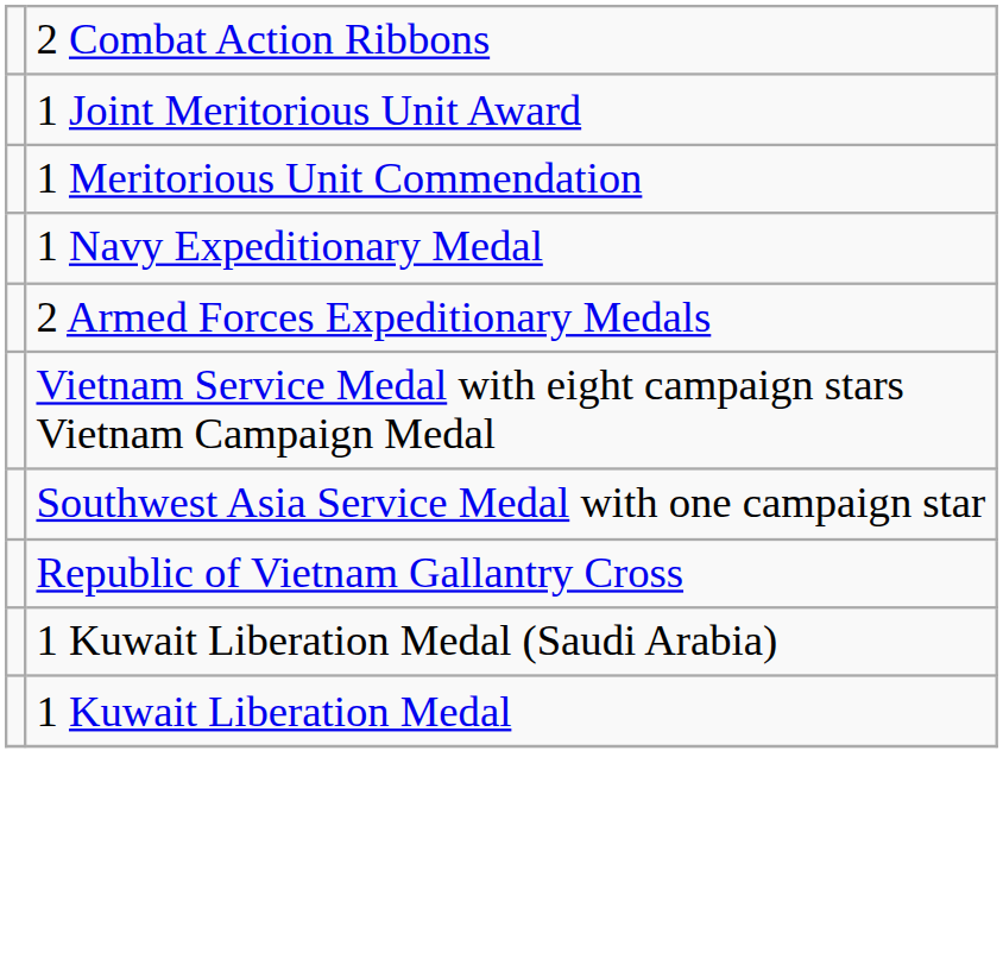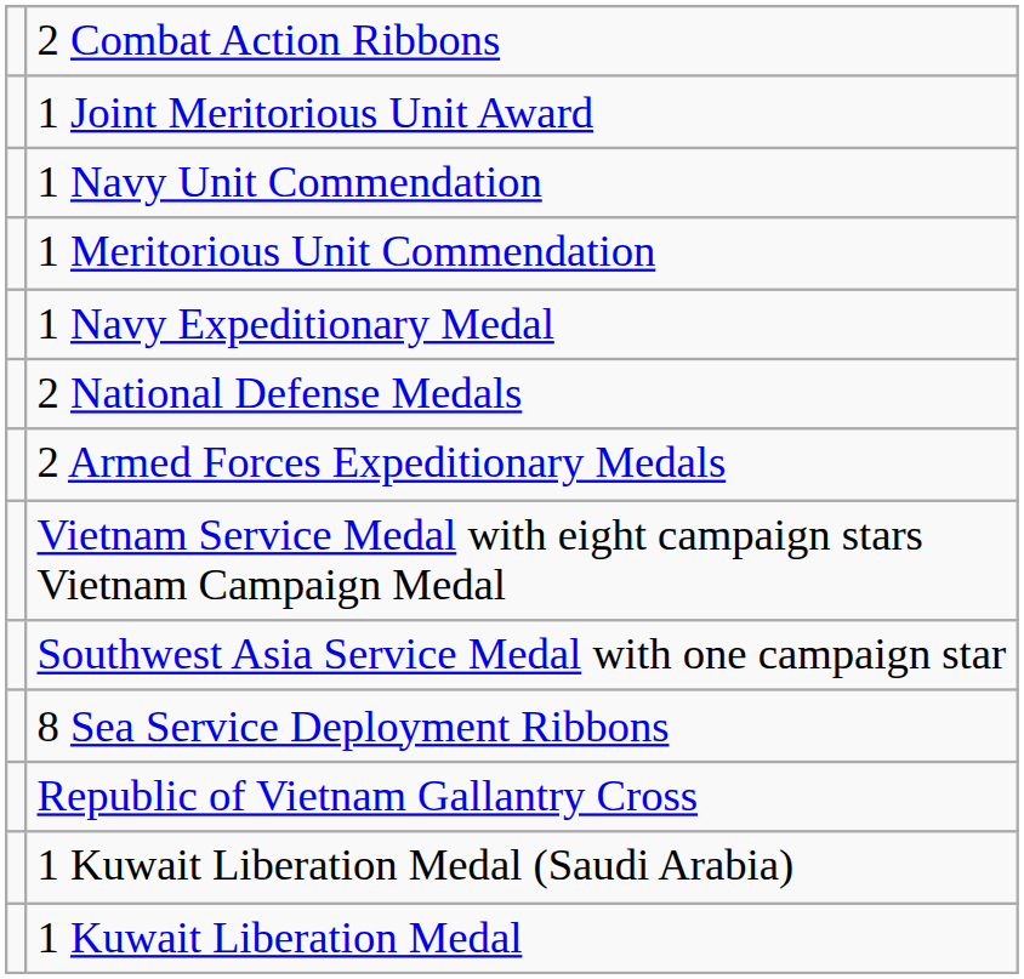+ row: 1 Navy Unit Commendation
+ row: 2 National Defense Medals
+ row: 8 Sea Service Deployment Ribbons
